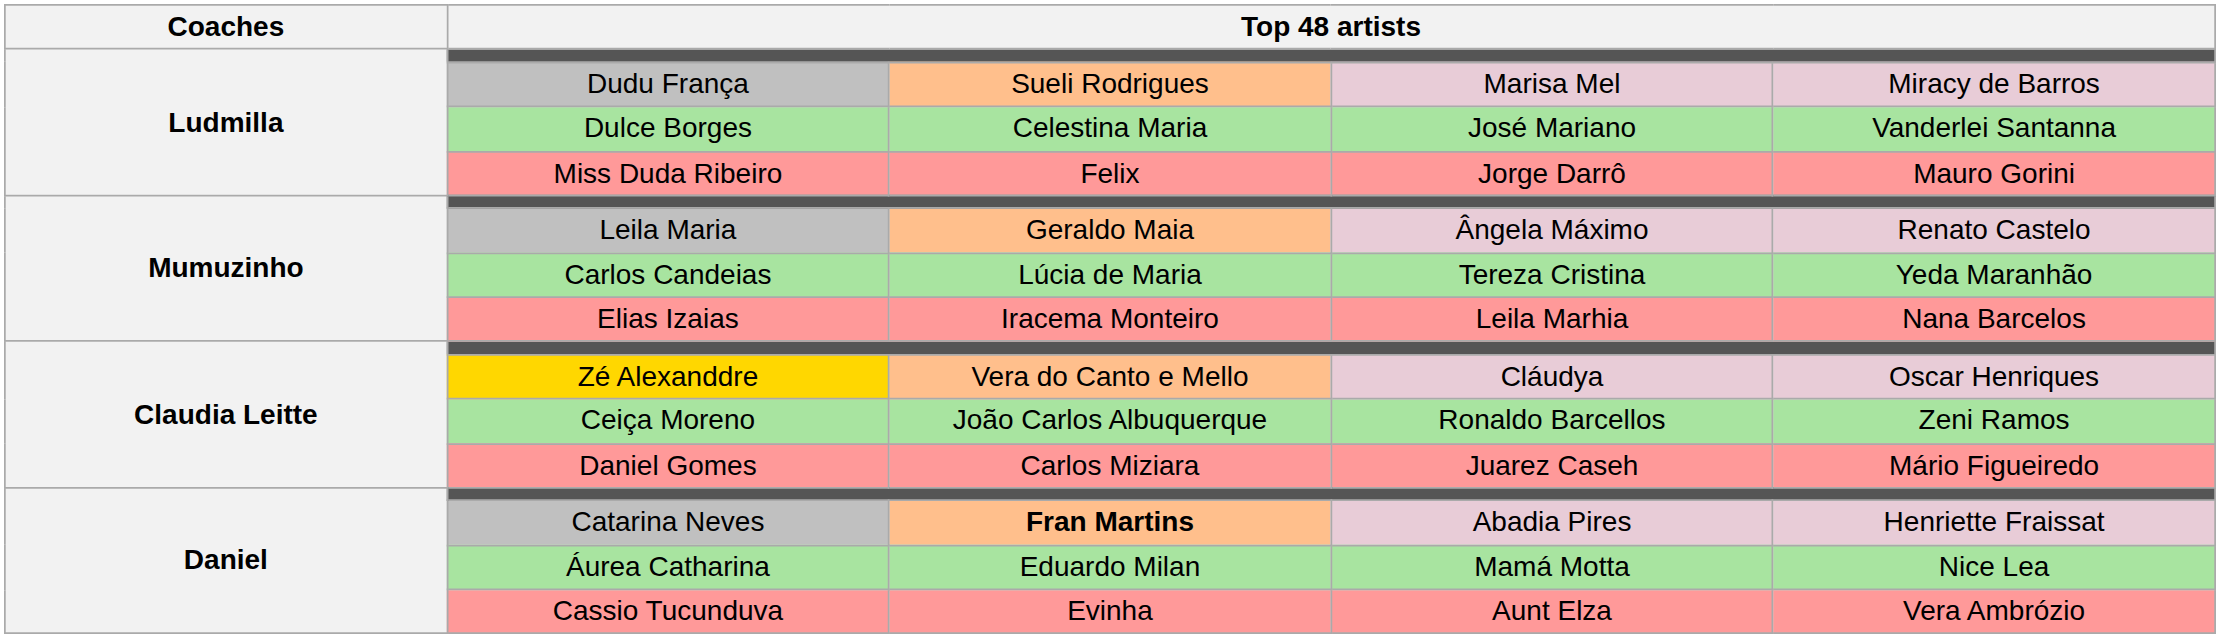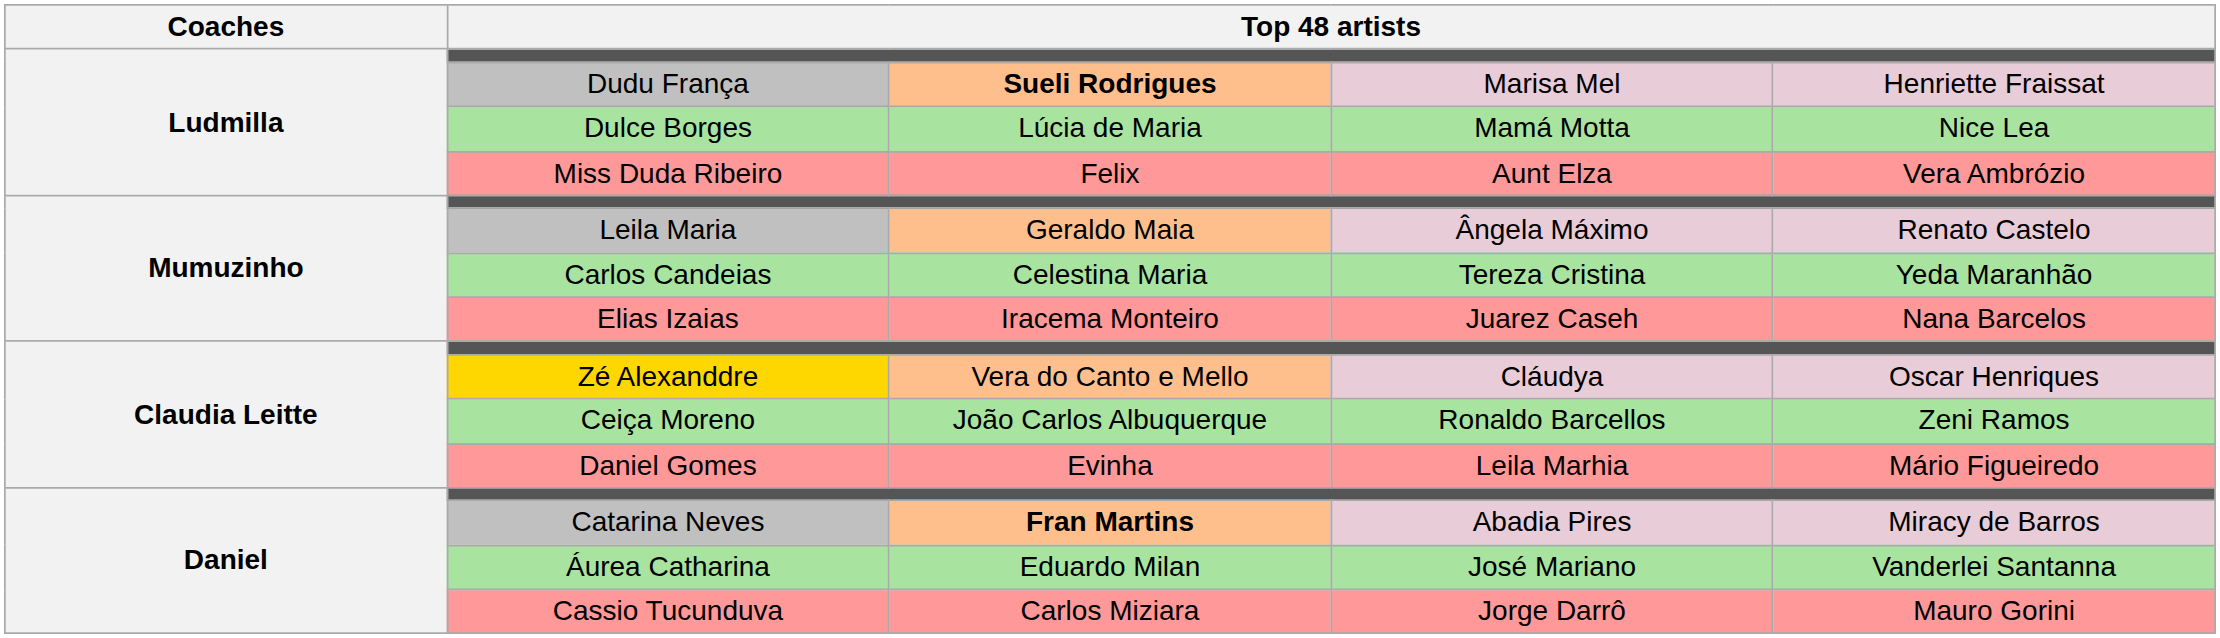Dudu França | column 3: normal -> bold
Dudu França | column 5: Miracy de Barros -> Henriette Fraissat
Dulce Borges | column 3: Celestina Maria -> Lúcia de Maria
Dulce Borges | column 4: José Mariano -> Mamá Motta
Dulce Borges | column 5: Vanderlei Santanna -> Nice Lea
Miss Duda Ribeiro | column 4: Jorge Darrô -> Aunt Elza
Miss Duda Ribeiro | column 5: Mauro Gorini -> Vera Ambrózio
Carlos Candeias | column 3: Lúcia de Maria -> Celestina Maria
Elias Izaias | column 4: Leila Marhia -> Juarez Caseh
Daniel Gomes | column 3: Carlos Miziara -> Evinha
Daniel Gomes | column 4: Juarez Caseh -> Leila Marhia
Catarina Neves | column 5: Henriette Fraissat -> Miracy de Barros
Áurea Catharina | column 4: Mamá Motta -> José Mariano
Áurea Catharina | column 5: Nice Lea -> Vanderlei Santanna
Cassio Tucunduva | column 3: Evinha -> Carlos Miziara
Cassio Tucunduva | column 4: Aunt Elza -> Jorge Darrô
Cassio Tucunduva | column 5: Vera Ambrózio -> Mauro Gorini
